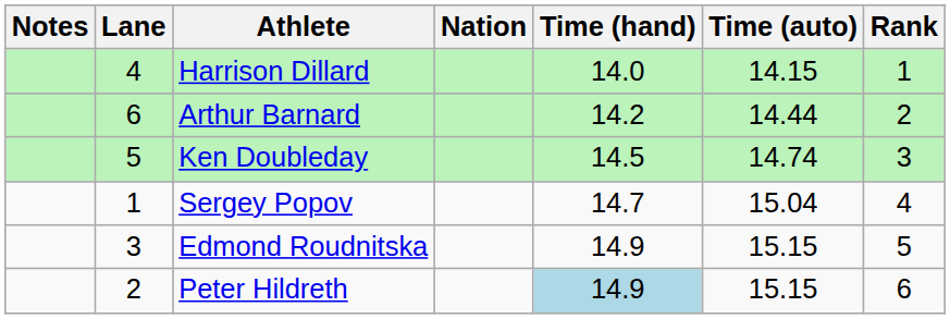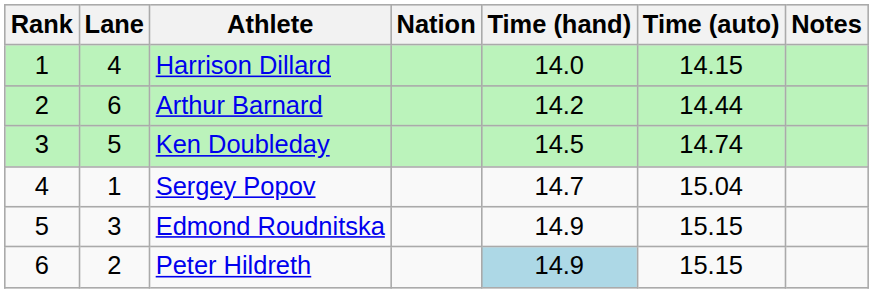columns swapped: Rank <-> Notes
